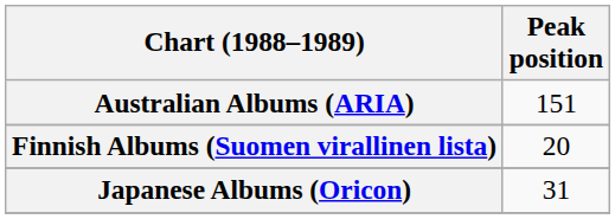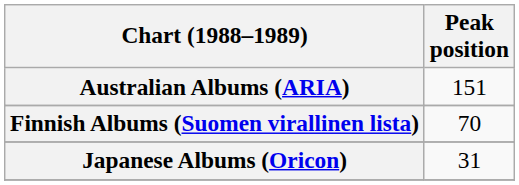Finnish Albums (Suomen virallinen lista) | Peak position: 20 -> 70
